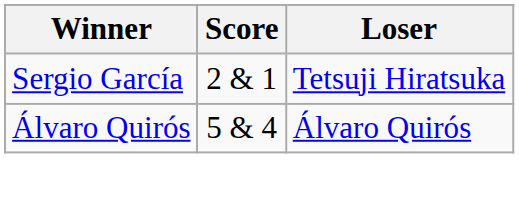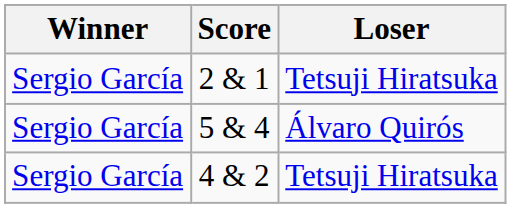5 & 4 | Winner: Álvaro Quirós -> Sergio García
+ row: Sergio García | 4 & 2 | Tetsuji Hiratsuka
